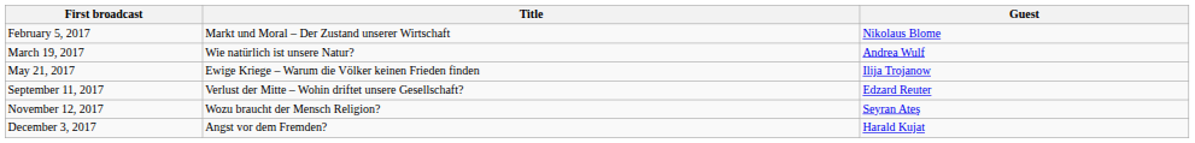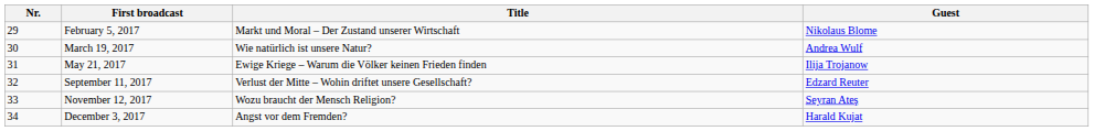+ column: Nr. | 29 | 30 | 31 | 32 | 33 | 34
